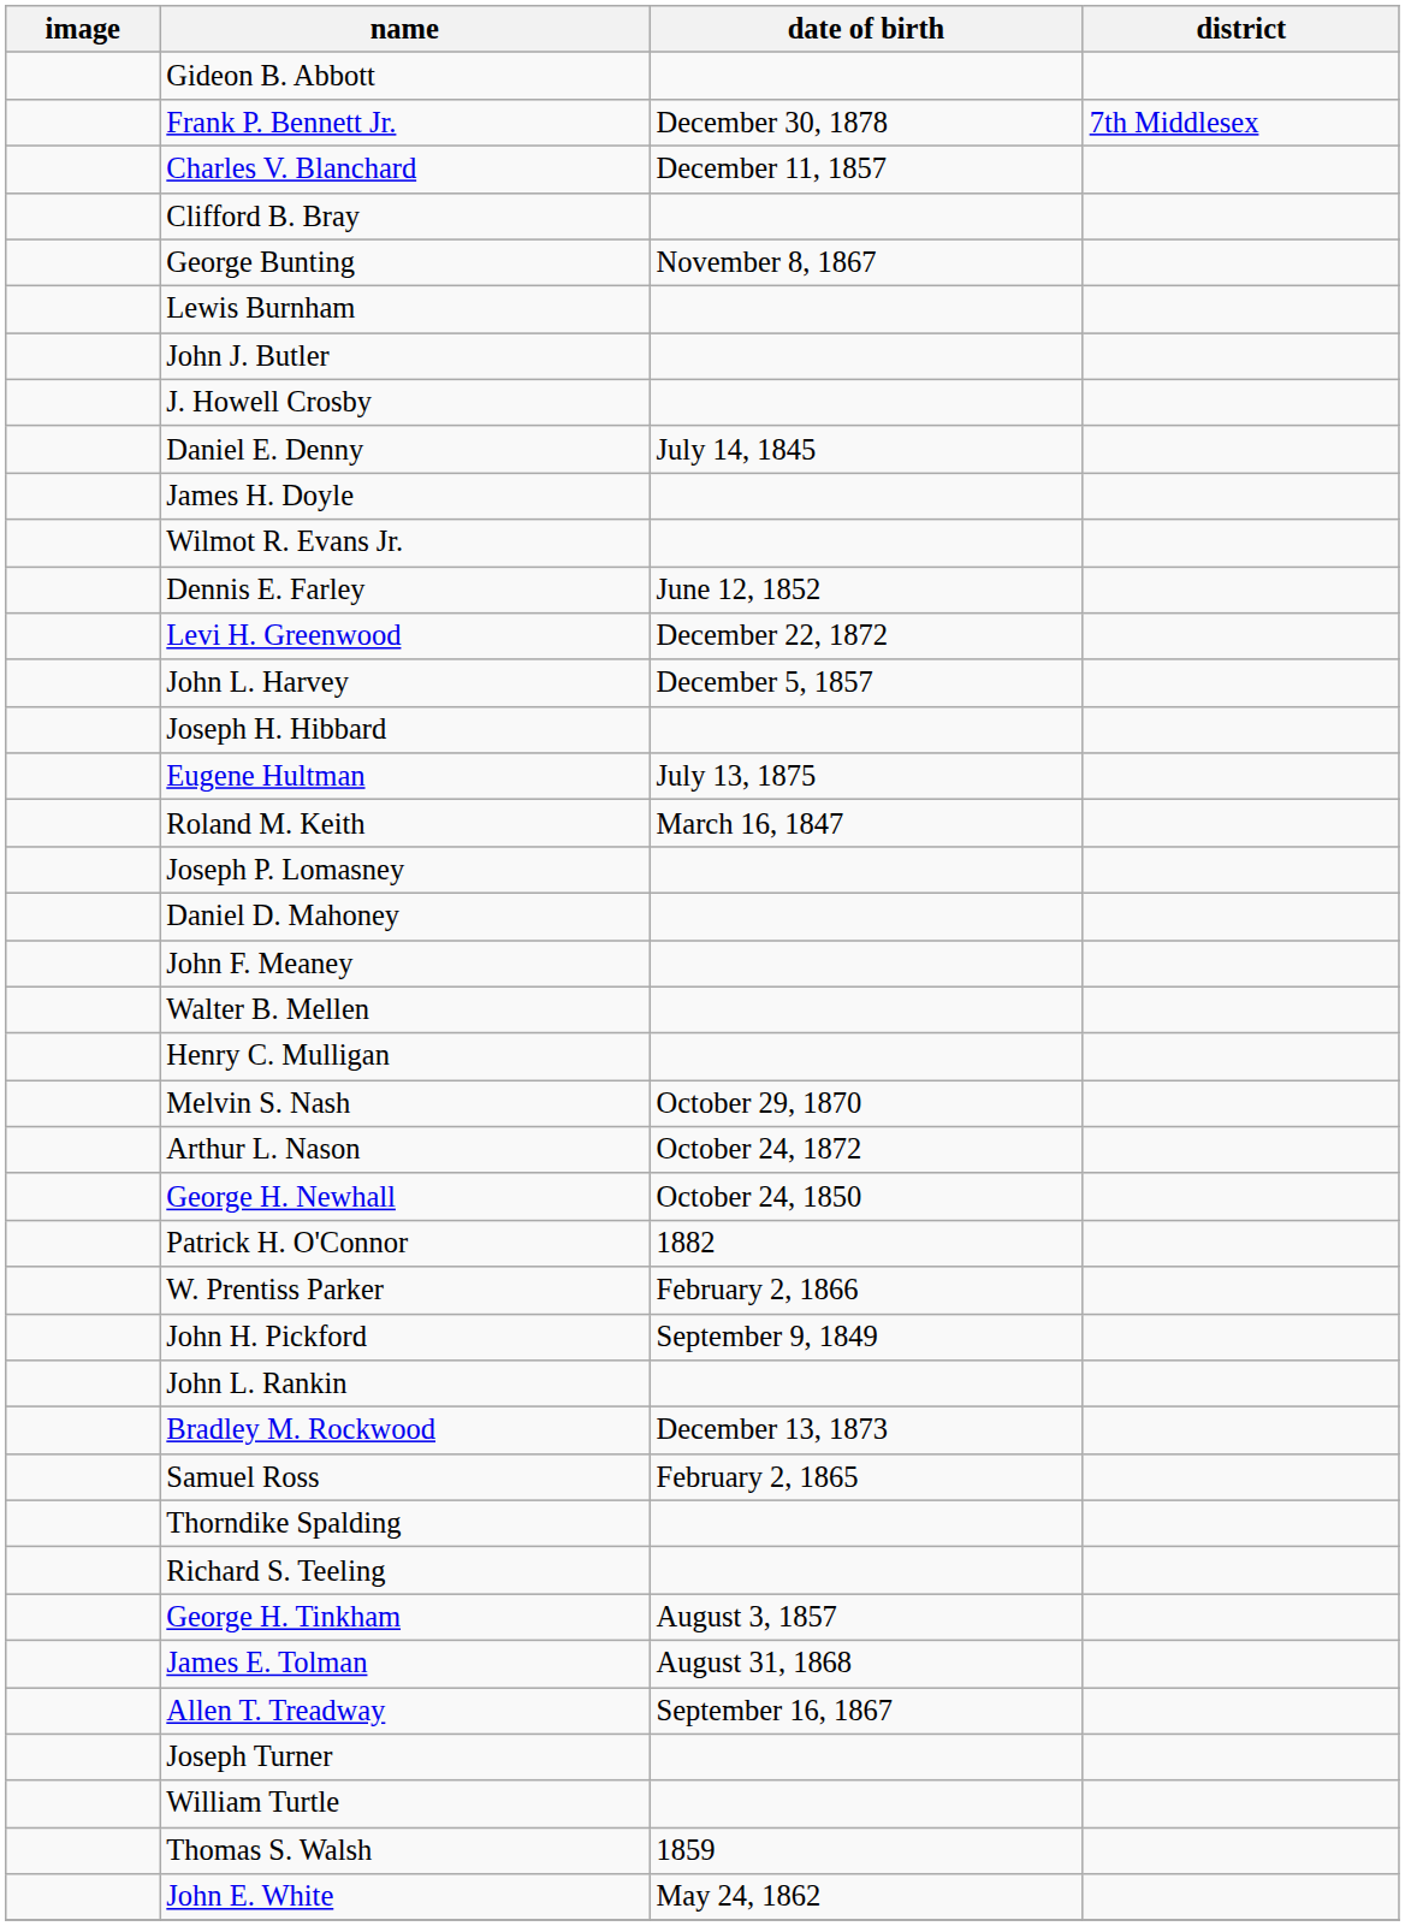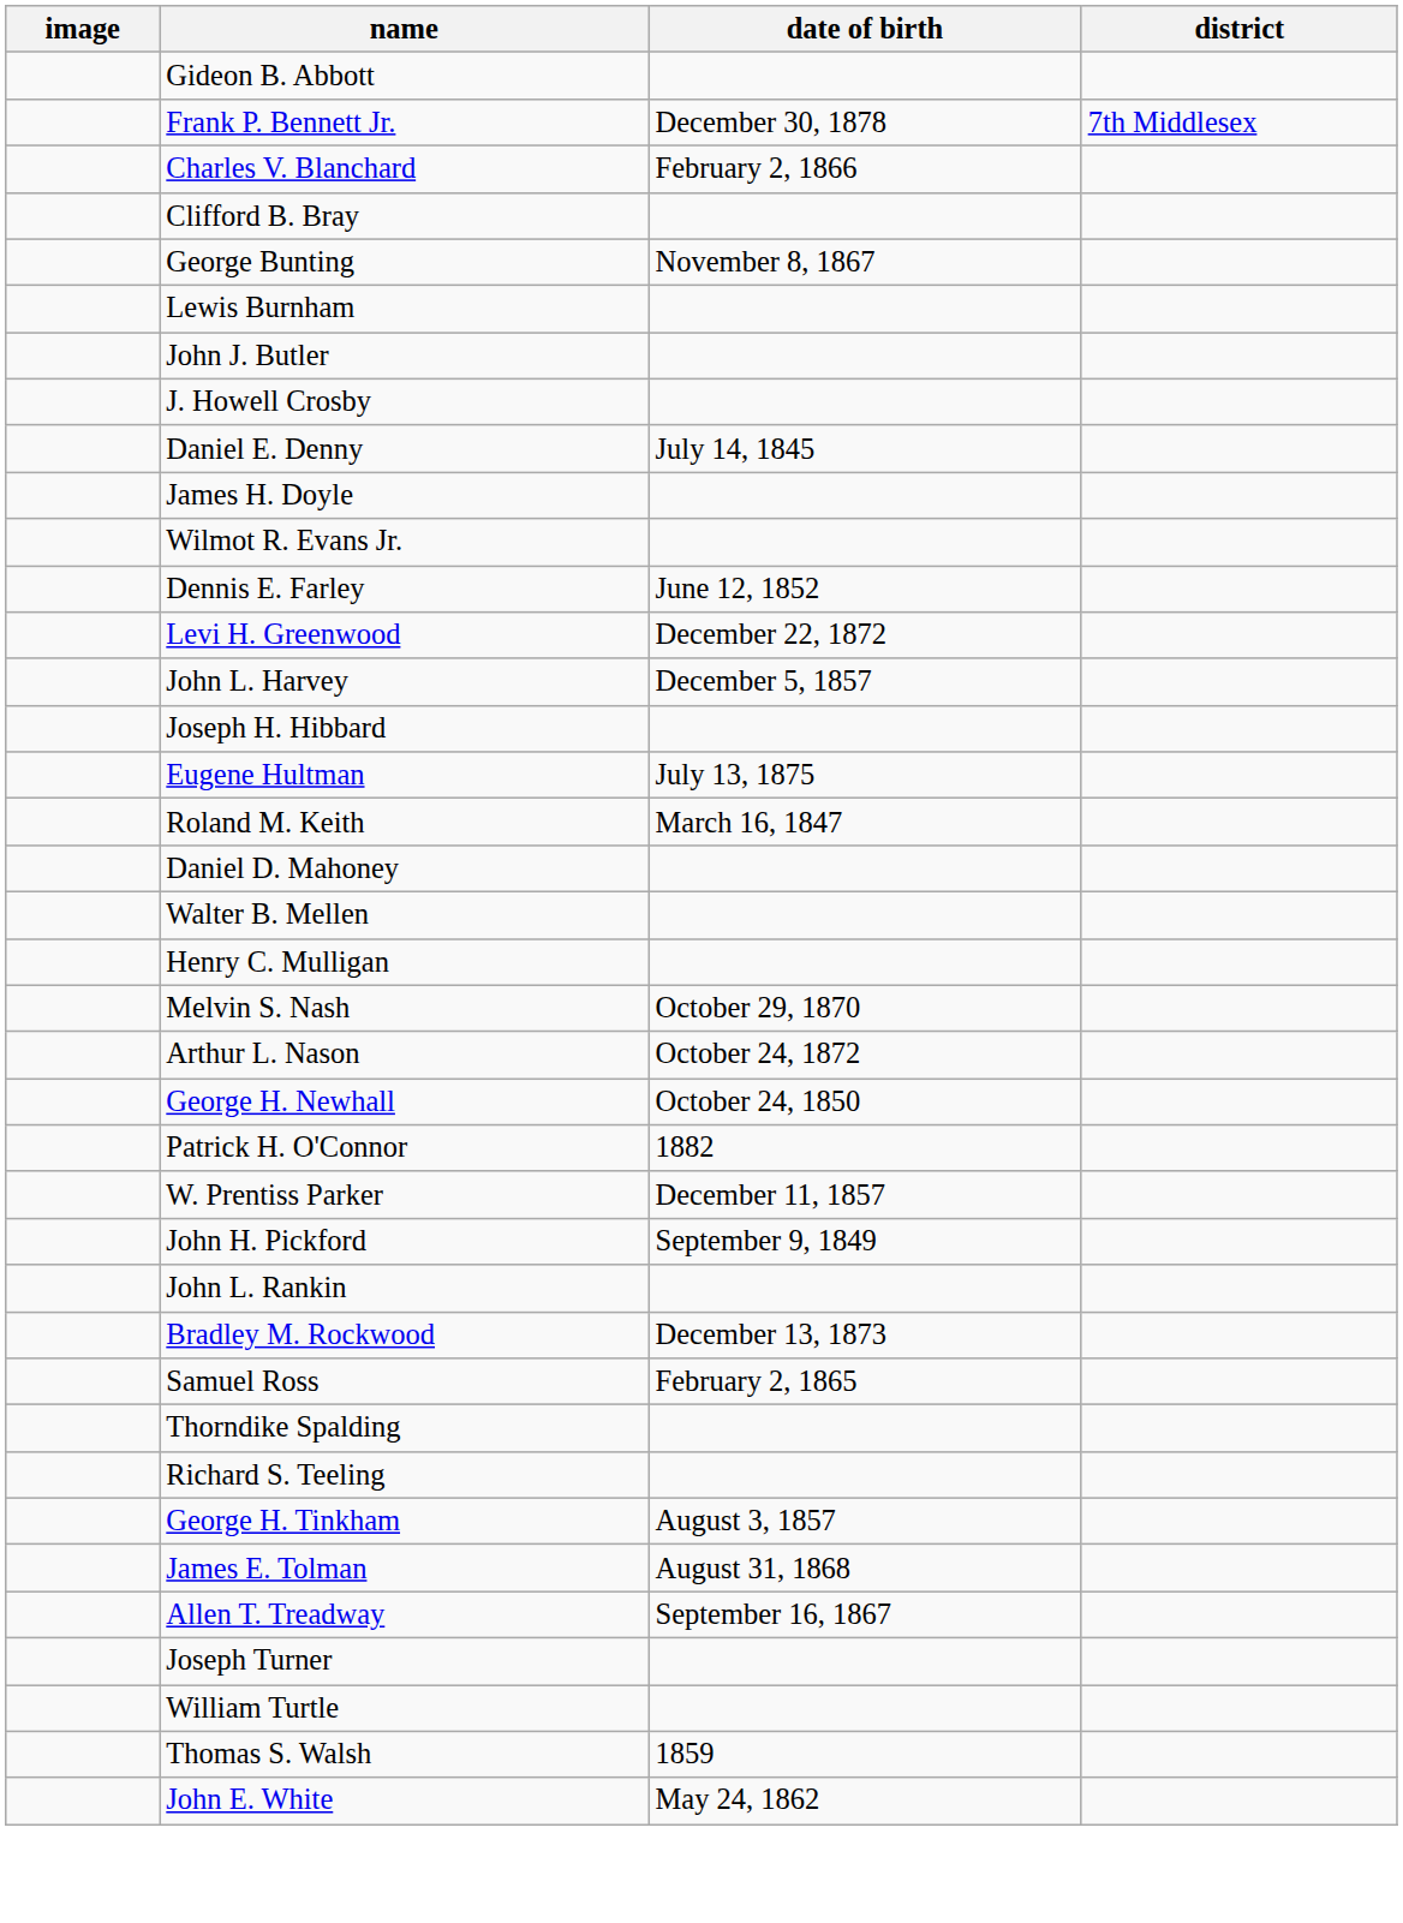Charles V. Blanchard | date of birth: December 11, 1857 -> February 2, 1866
- row: Joseph P. Lomasney
- row: John F. Meaney
W. Prentiss Parker | date of birth: February 2, 1866 -> December 11, 1857
